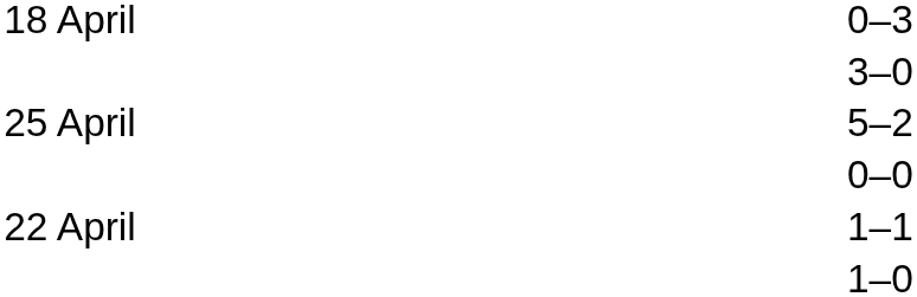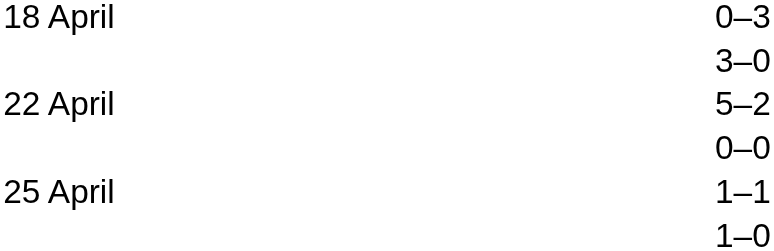5–2 | column 1: 25 April -> 22 April
1–1 | column 1: 22 April -> 25 April
